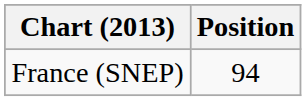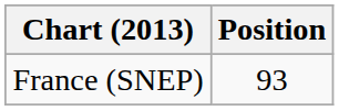France (SNEP) | Position: 94 -> 93
